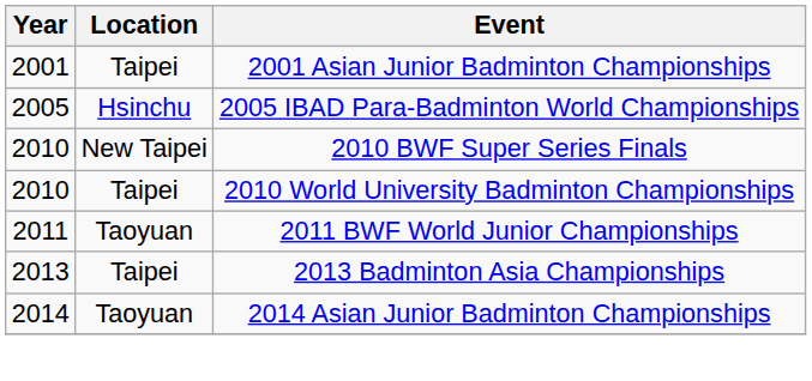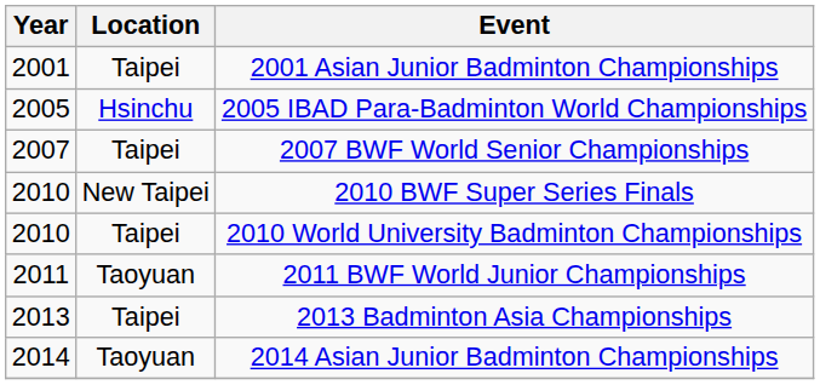+ row: 2007 | Taipei | 2007 BWF World Senior Championships
